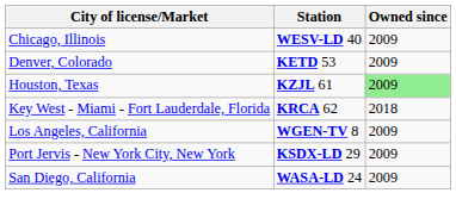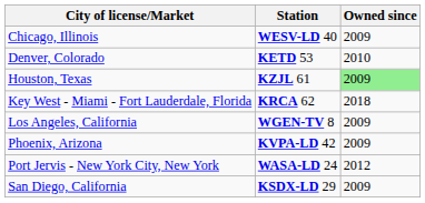Denver, Colorado | Owned since: 2009 -> 2010
+ row: Phoenix, Arizona | KVPA-LD 42 | 2009
Port Jervis - New York City, New York | Station: KSDX-LD 29 -> WASA-LD 24
Port Jervis - New York City, New York | Owned since: 2009 -> 2012
San Diego, California | Station: WASA-LD 24 -> KSDX-LD 29
